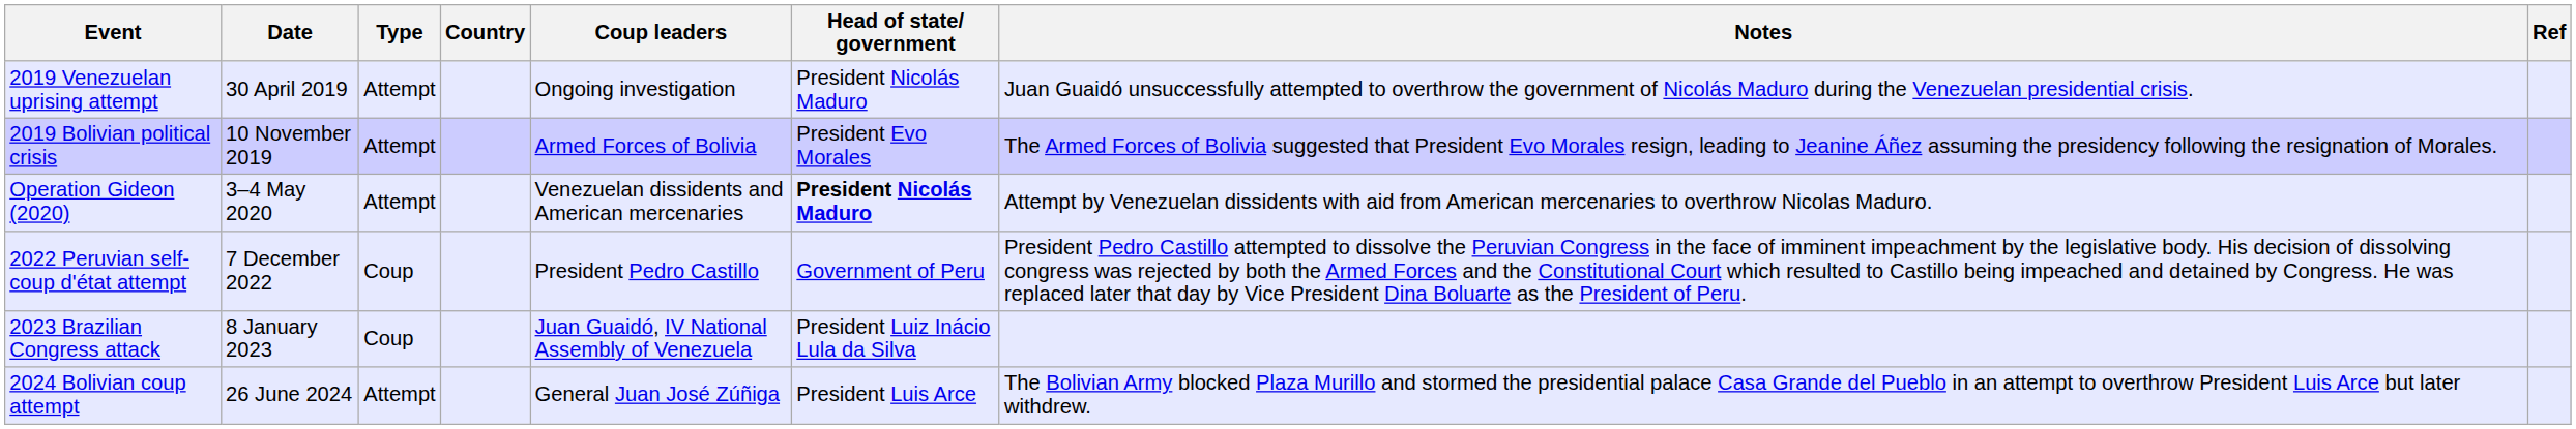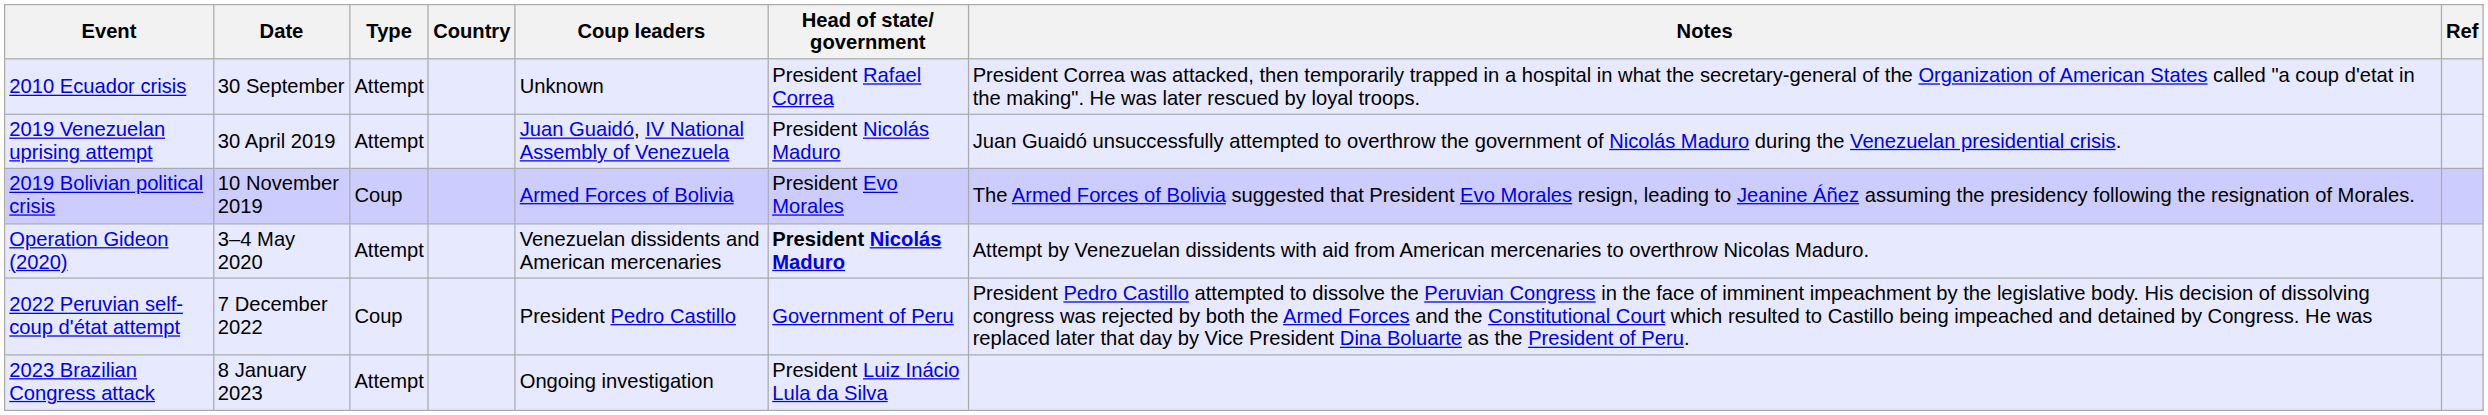+ row: 2010 Ecuador crisis | 30 September | Attempt | Unknown | President Rafael Correa | President Correa was attacked, then temporarily trapped in a hospital in what the secretary-general of the Organization of American States called "a coup d'etat in the making". He was later rescued by loyal troops.
2019 Venezuelan uprising attempt | Coup leaders: Ongoing investigation -> Juan Guaidó, IV National Assembly of Venezuela
2019 Bolivian political crisis | Type: Attempt -> Coup
2023 Brazilian Congress attack | Type: Coup -> Attempt
2023 Brazilian Congress attack | Coup leaders: Juan Guaidó, IV National Assembly of Venezuela -> Ongoing investigation
- row: 2024 Bolivian coup attempt | 26 June 2024 | Attempt | General Juan José Zúñiga | President Luis Arce | The Bolivian Army blocked Plaza Murillo and stormed the presidential palace Casa Grande del Pueblo in an attempt to overthrow President Luis Arce but later withdrew.
